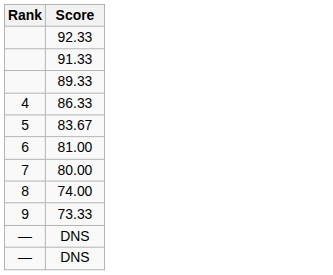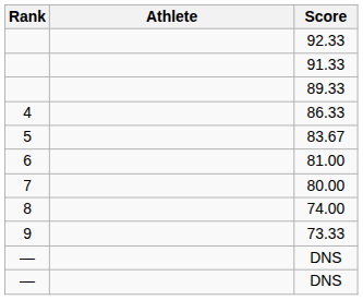+ column: Athlete
